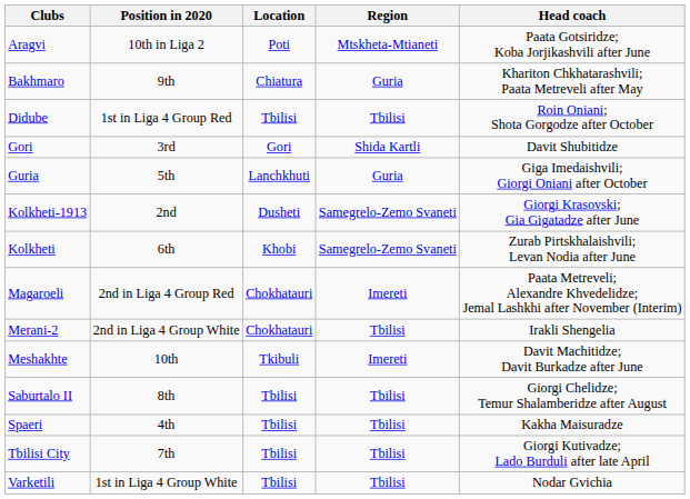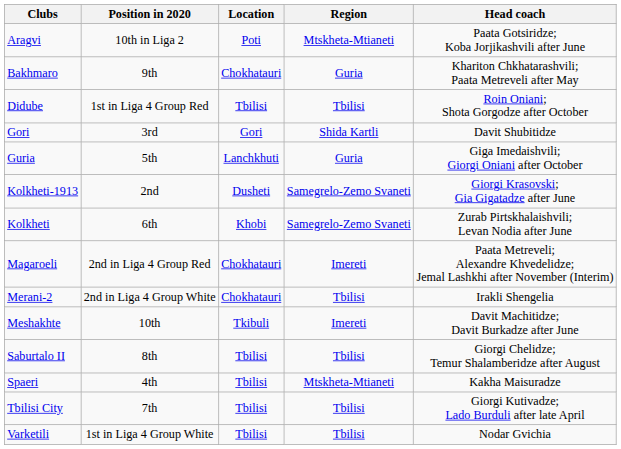Bakhmaro | Location: Chiatura -> Chokhatauri
Spaeri | Region: Tbilisi -> Mtskheta-Mtianeti
